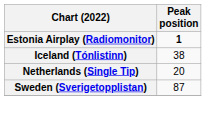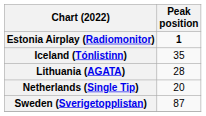Iceland (Tónlistinn) | Peak position: 38 -> 35
+ row: Lithuania (AGATA) | 28
